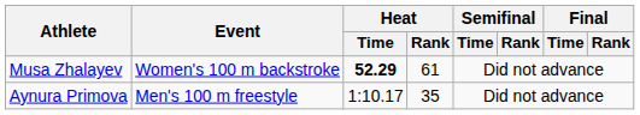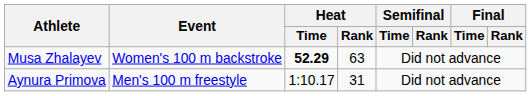Musa Zhalayev | Heat / Rank: 61 -> 63
Aynura Primova | Heat / Rank: 35 -> 31
